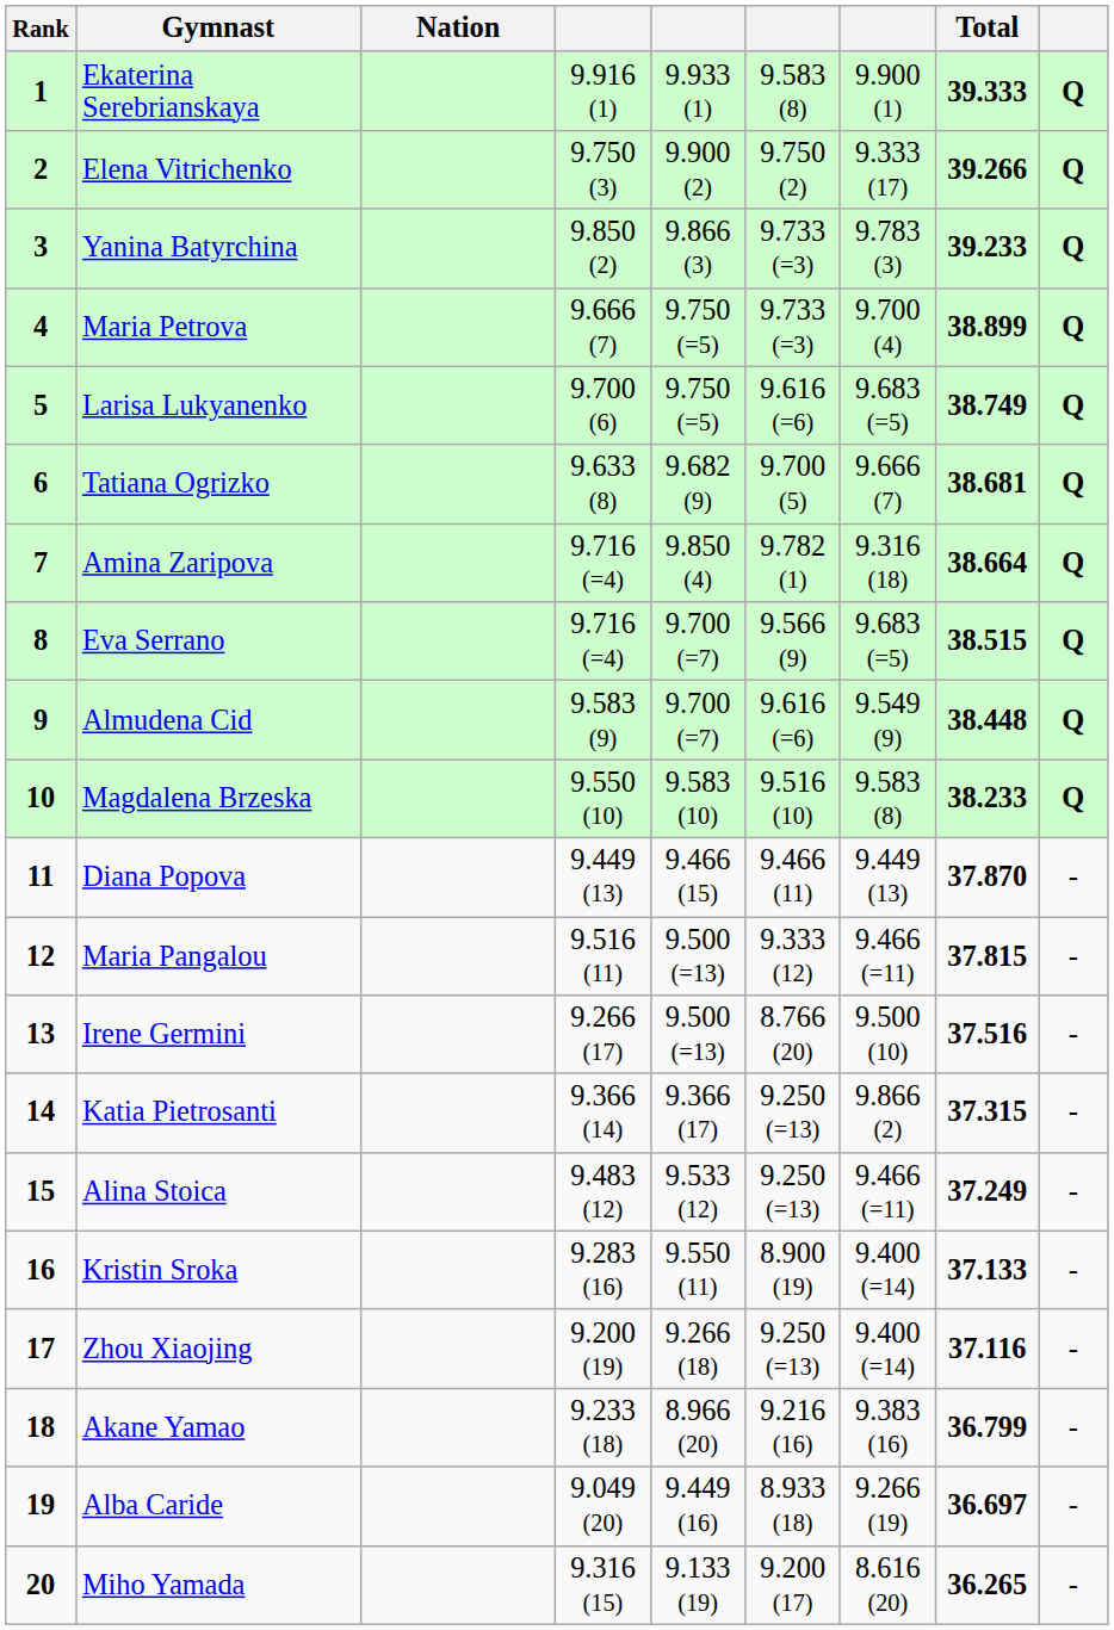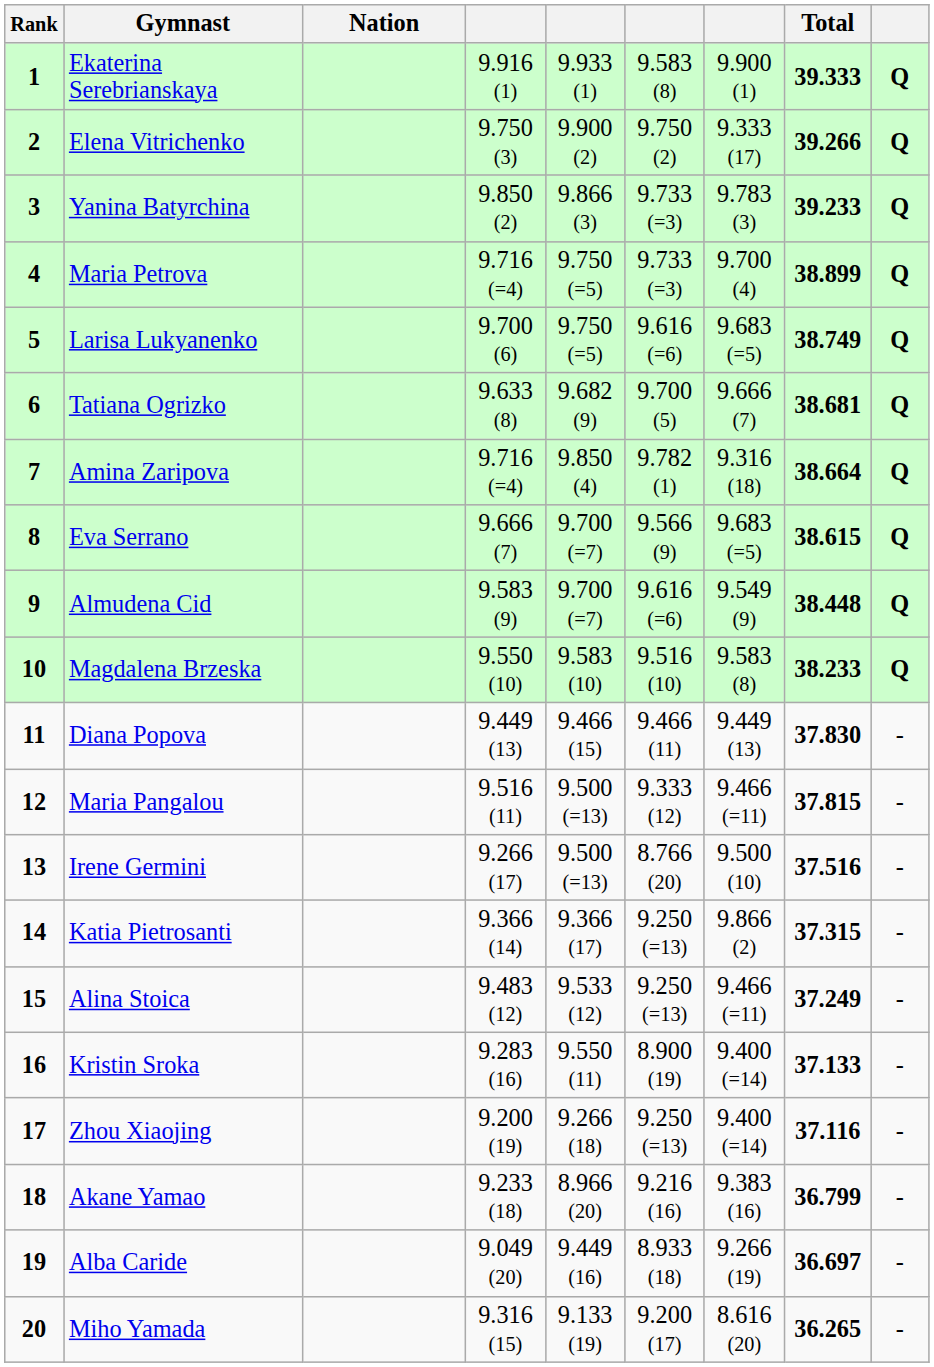Maria Petrova | column 4: 9.666 (7) -> 9.716 (=4)
Eva Serrano | column 4: 9.716 (=4) -> 9.666 (7)
Eva Serrano | Total: 38.515 -> 38.615
Diana Popova | Total: 37.870 -> 37.830
